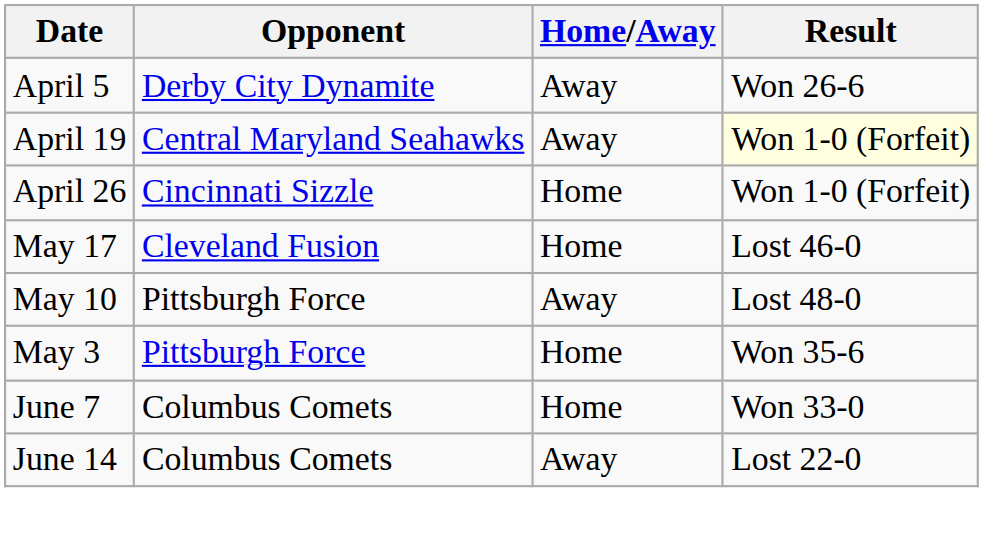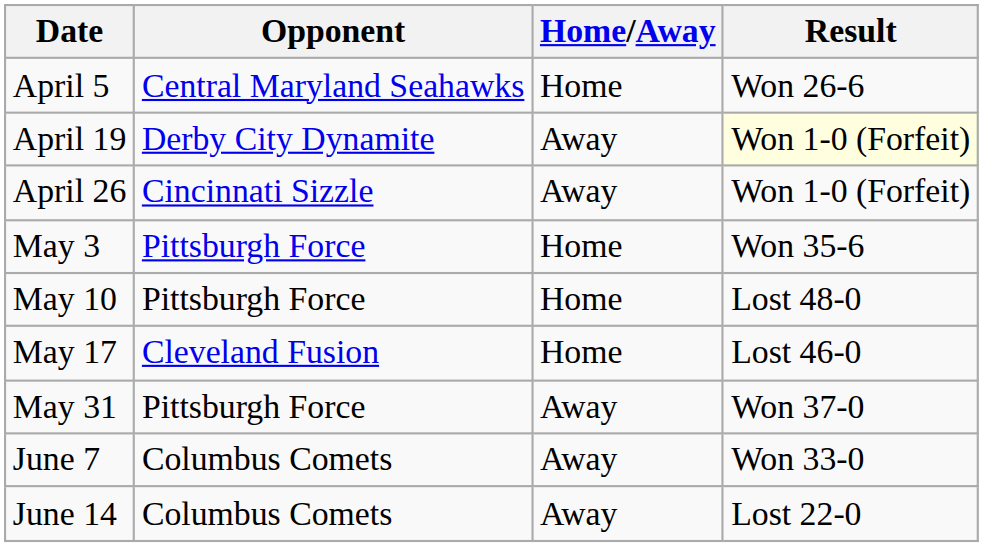April 5 | Opponent: Derby City Dynamite -> Central Maryland Seahawks
April 5 | Home/Away: Away -> Home
April 19 | Opponent: Central Maryland Seahawks -> Derby City Dynamite
April 26 | Home/Away: Home -> Away
rows swapped: May 3 <-> May 17
May 10 | Home/Away: Away -> Home
+ row: May 31 | Pittsburgh Force | Away | Won 37-0
June 7 | Home/Away: Home -> Away
